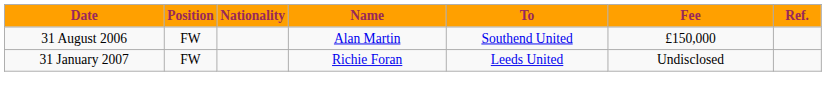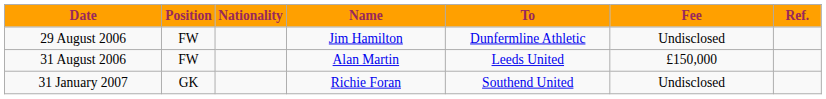+ row: 29 August 2006 | FW | Jim Hamilton | Dunfermline Athletic | Undisclosed
31 August 2006 | To: Southend United -> Leeds United
31 January 2007 | Position: FW -> GK
31 January 2007 | To: Leeds United -> Southend United
